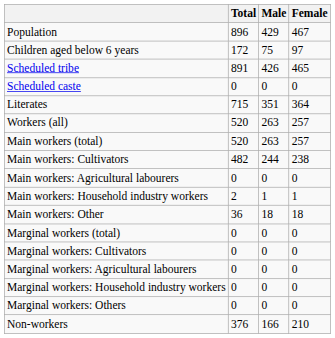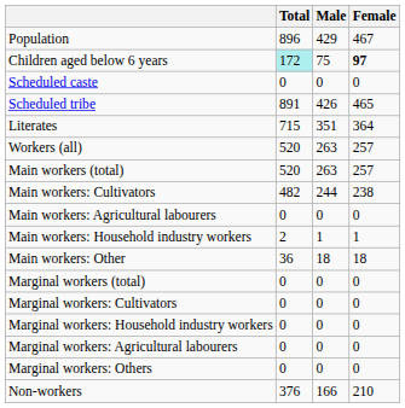Children aged below 6 years | Total: no background -> paleturquoise background
Children aged below 6 years | Female: normal -> bold
rows swapped: Scheduled caste <-> Scheduled tribe
rows swapped: Marginal workers: Agricultural labourers <-> Marginal workers: Household industry workers
